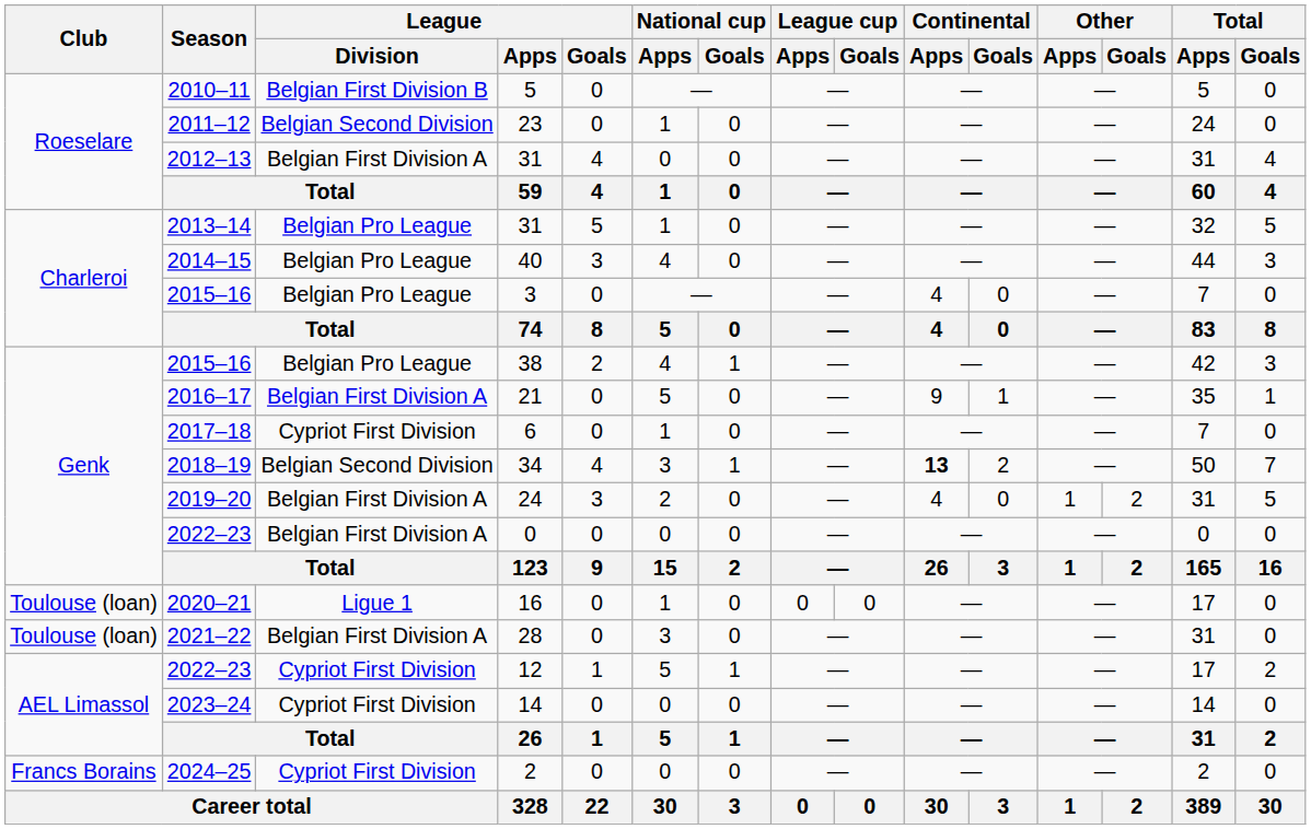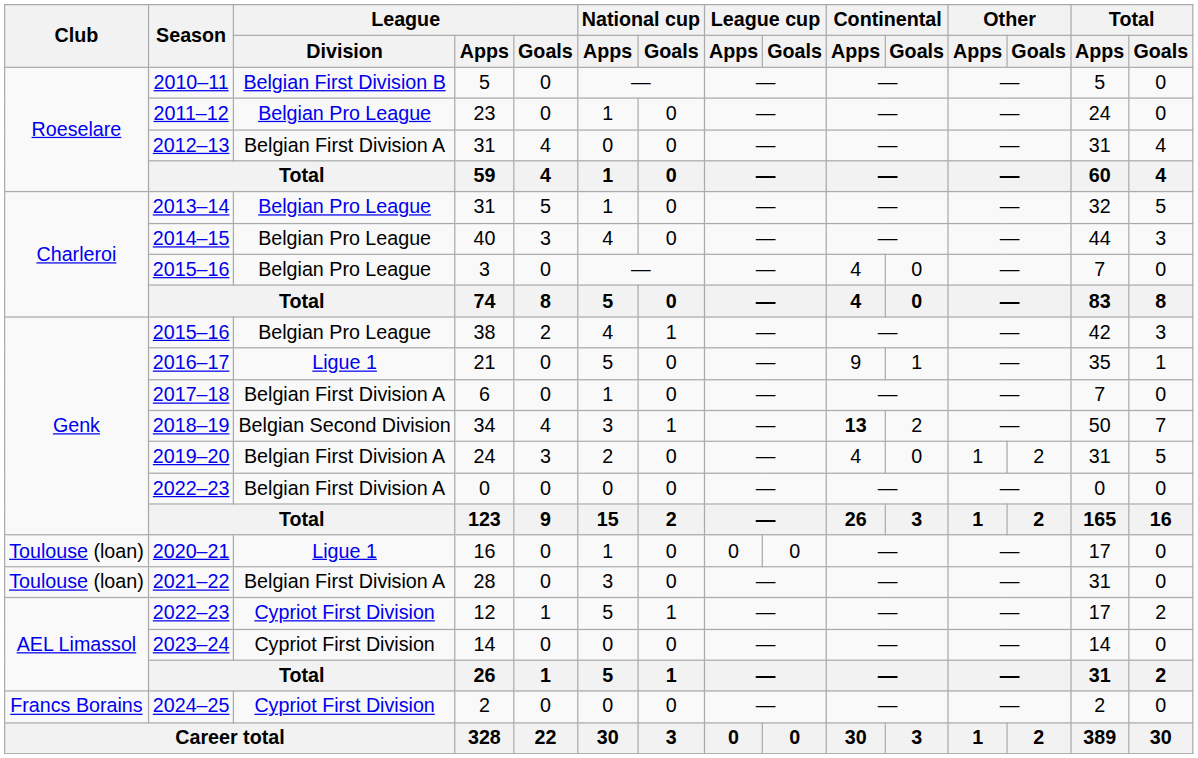23 | League / Division: Belgian Second Division -> Belgian Pro League
21 | League / Division: Belgian First Division A -> Ligue 1
6 | League / Division: Cypriot First Division -> Belgian First Division A
